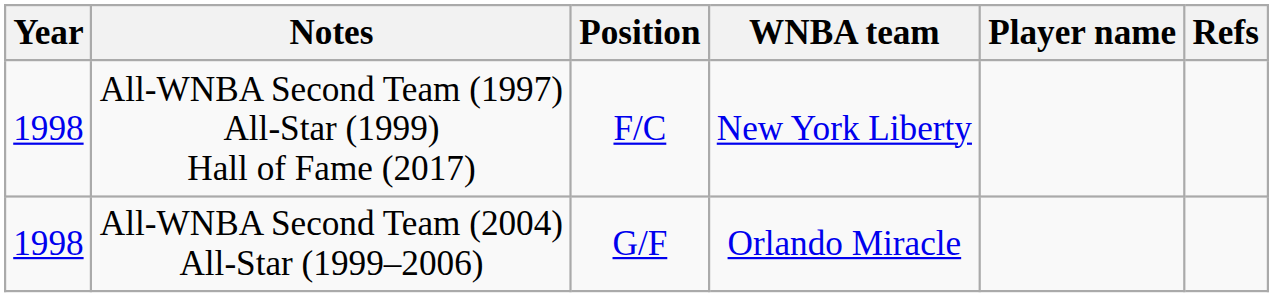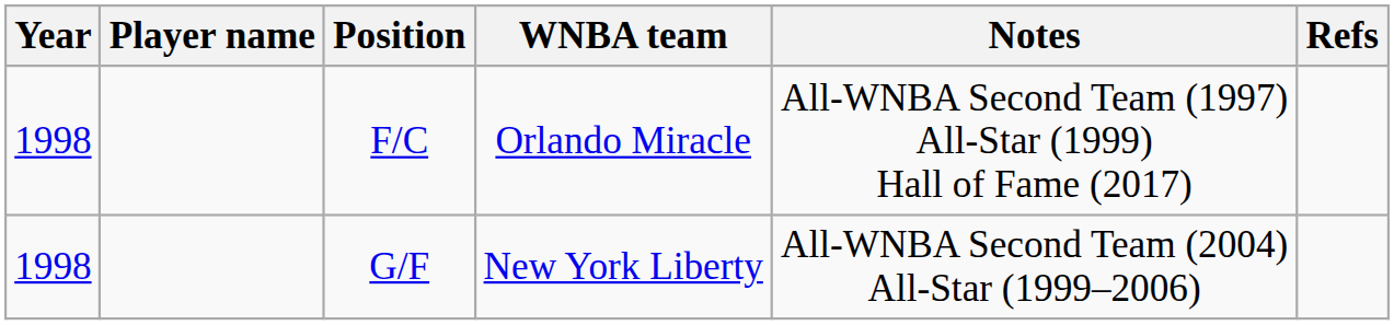columns swapped: Player name <-> Notes
F/C | WNBA team: New York Liberty -> Orlando Miracle
G/F | WNBA team: Orlando Miracle -> New York Liberty
